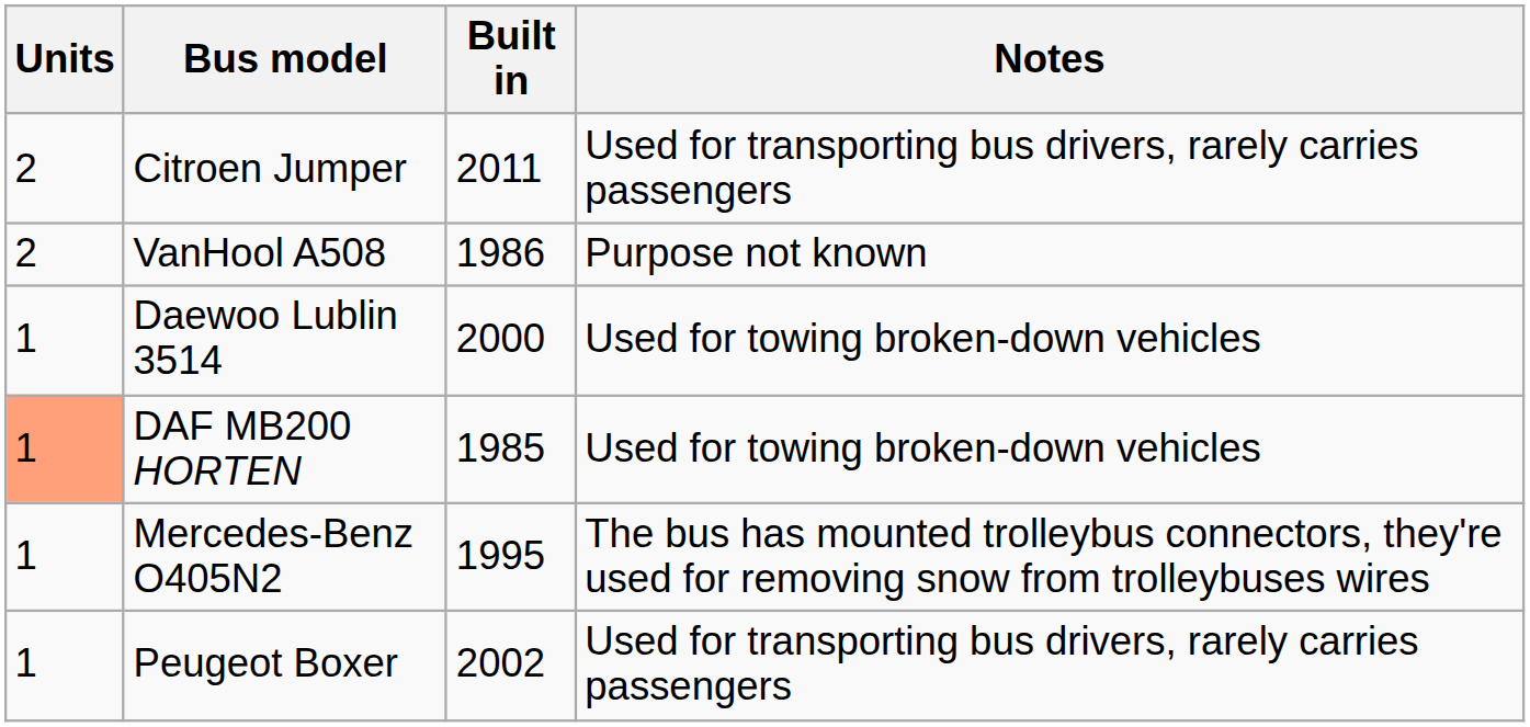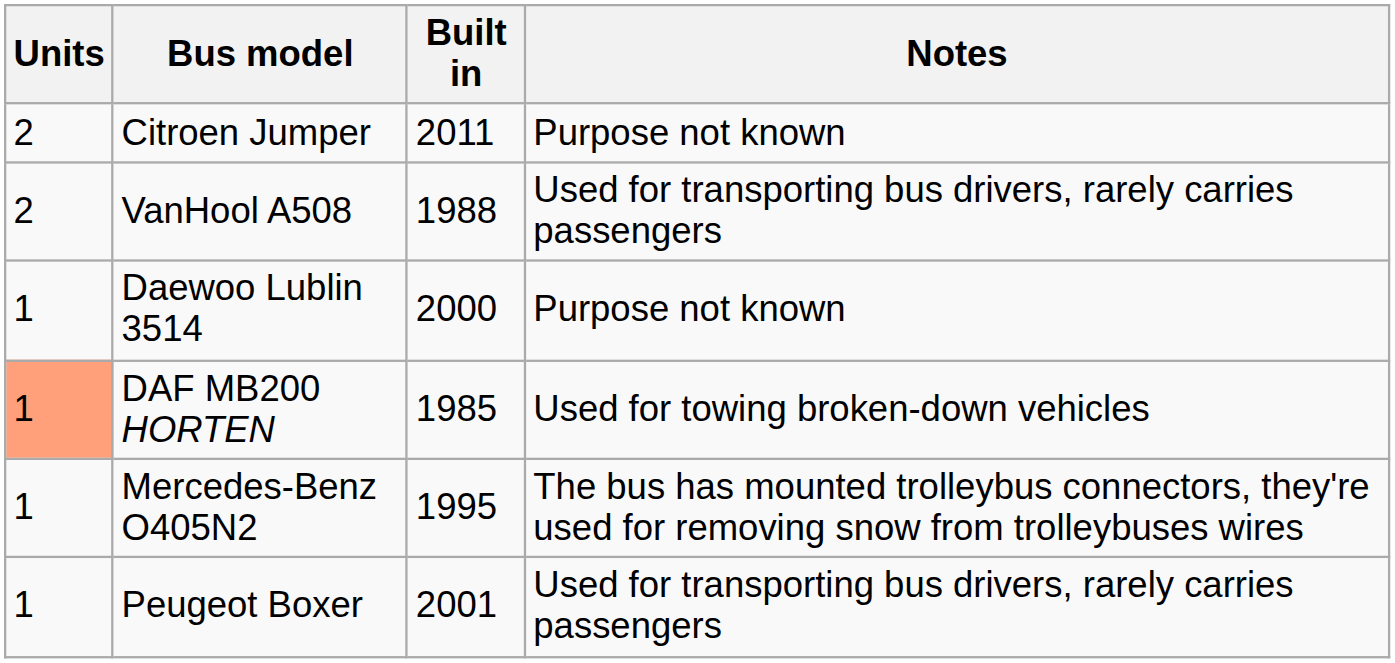Citroen Jumper | Notes: Used for transporting bus drivers, rarely carries passengers -> Purpose not known
VanHool A508 | Built in: 1986 -> 1988
VanHool A508 | Notes: Purpose not known -> Used for transporting bus drivers, rarely carries passengers
Daewoo Lublin 3514 | Notes: Used for towing broken-down vehicles -> Purpose not known
Peugeot Boxer | Built in: 2002 -> 2001
